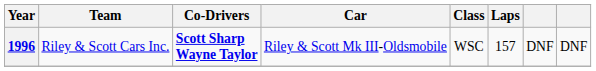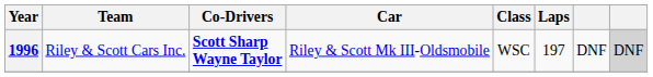1996 | Laps: 157 -> 197
1996 | column 8: no background -> lightgrey background
